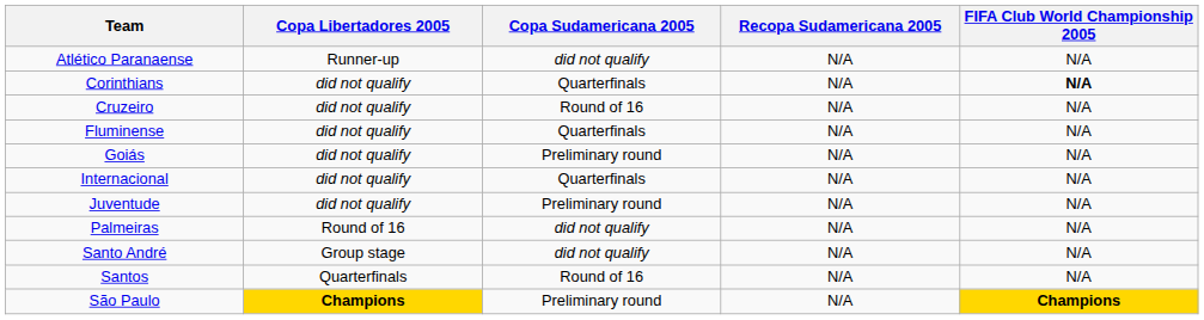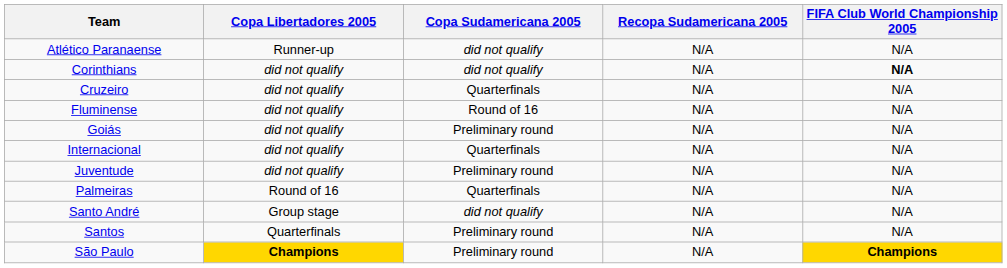Corinthians | Copa Sudamericana 2005: Quarterfinals -> did not qualify
Cruzeiro | Copa Sudamericana 2005: Round of 16 -> Quarterfinals
Fluminense | Copa Sudamericana 2005: Quarterfinals -> Round of 16
Palmeiras | Copa Sudamericana 2005: did not qualify -> Quarterfinals
Santos | Copa Sudamericana 2005: Round of 16 -> Preliminary round
